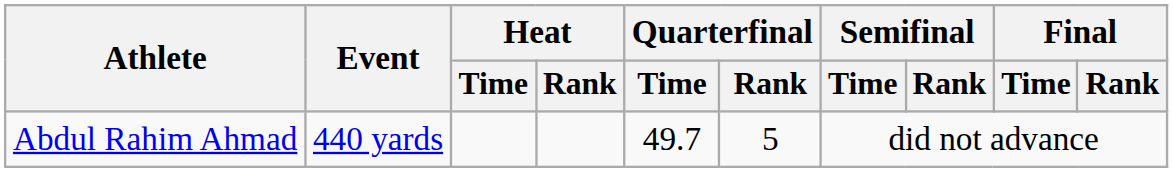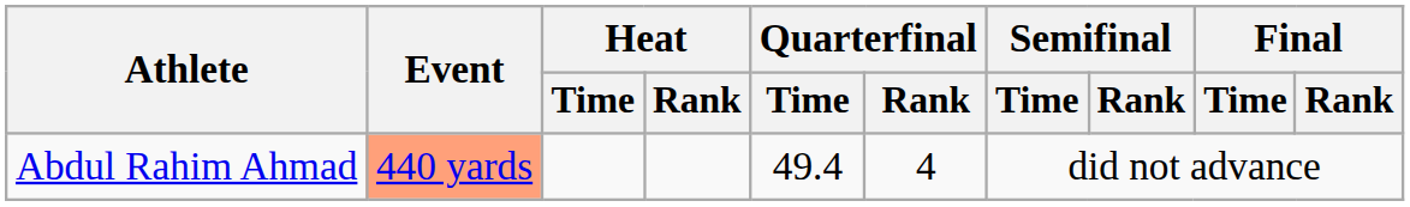Abdul Rahim Ahmad | Event: no background -> lightsalmon background
Abdul Rahim Ahmad | Quarterfinal / Time: 49.7 -> 49.4
Abdul Rahim Ahmad | Quarterfinal / Rank: 5 -> 4
